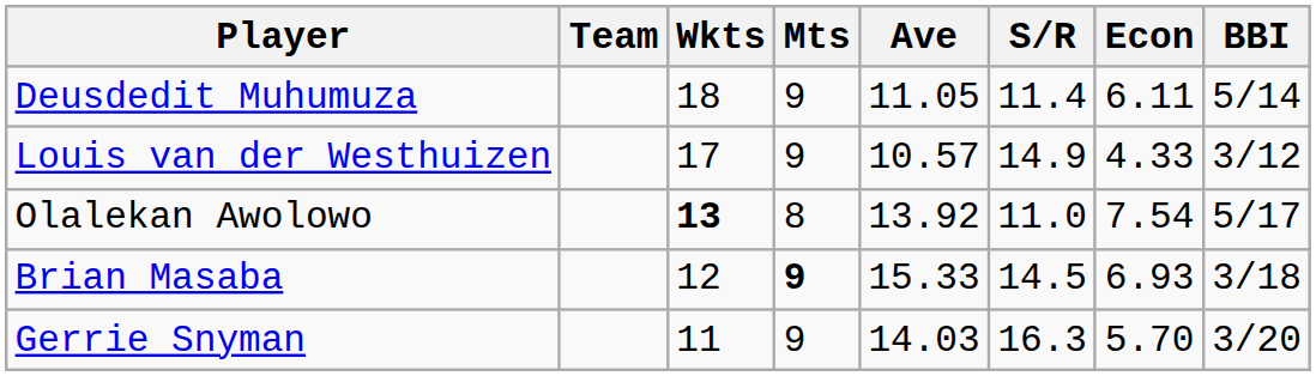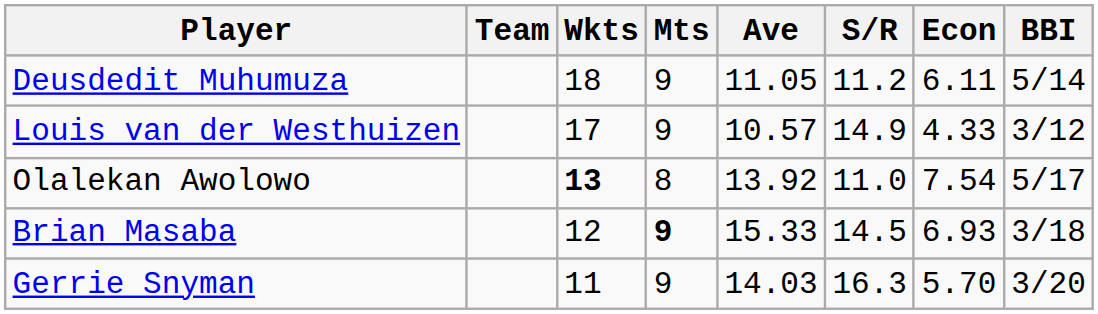Deusdedit Muhumuza | S/R: 11.4 -> 11.2
